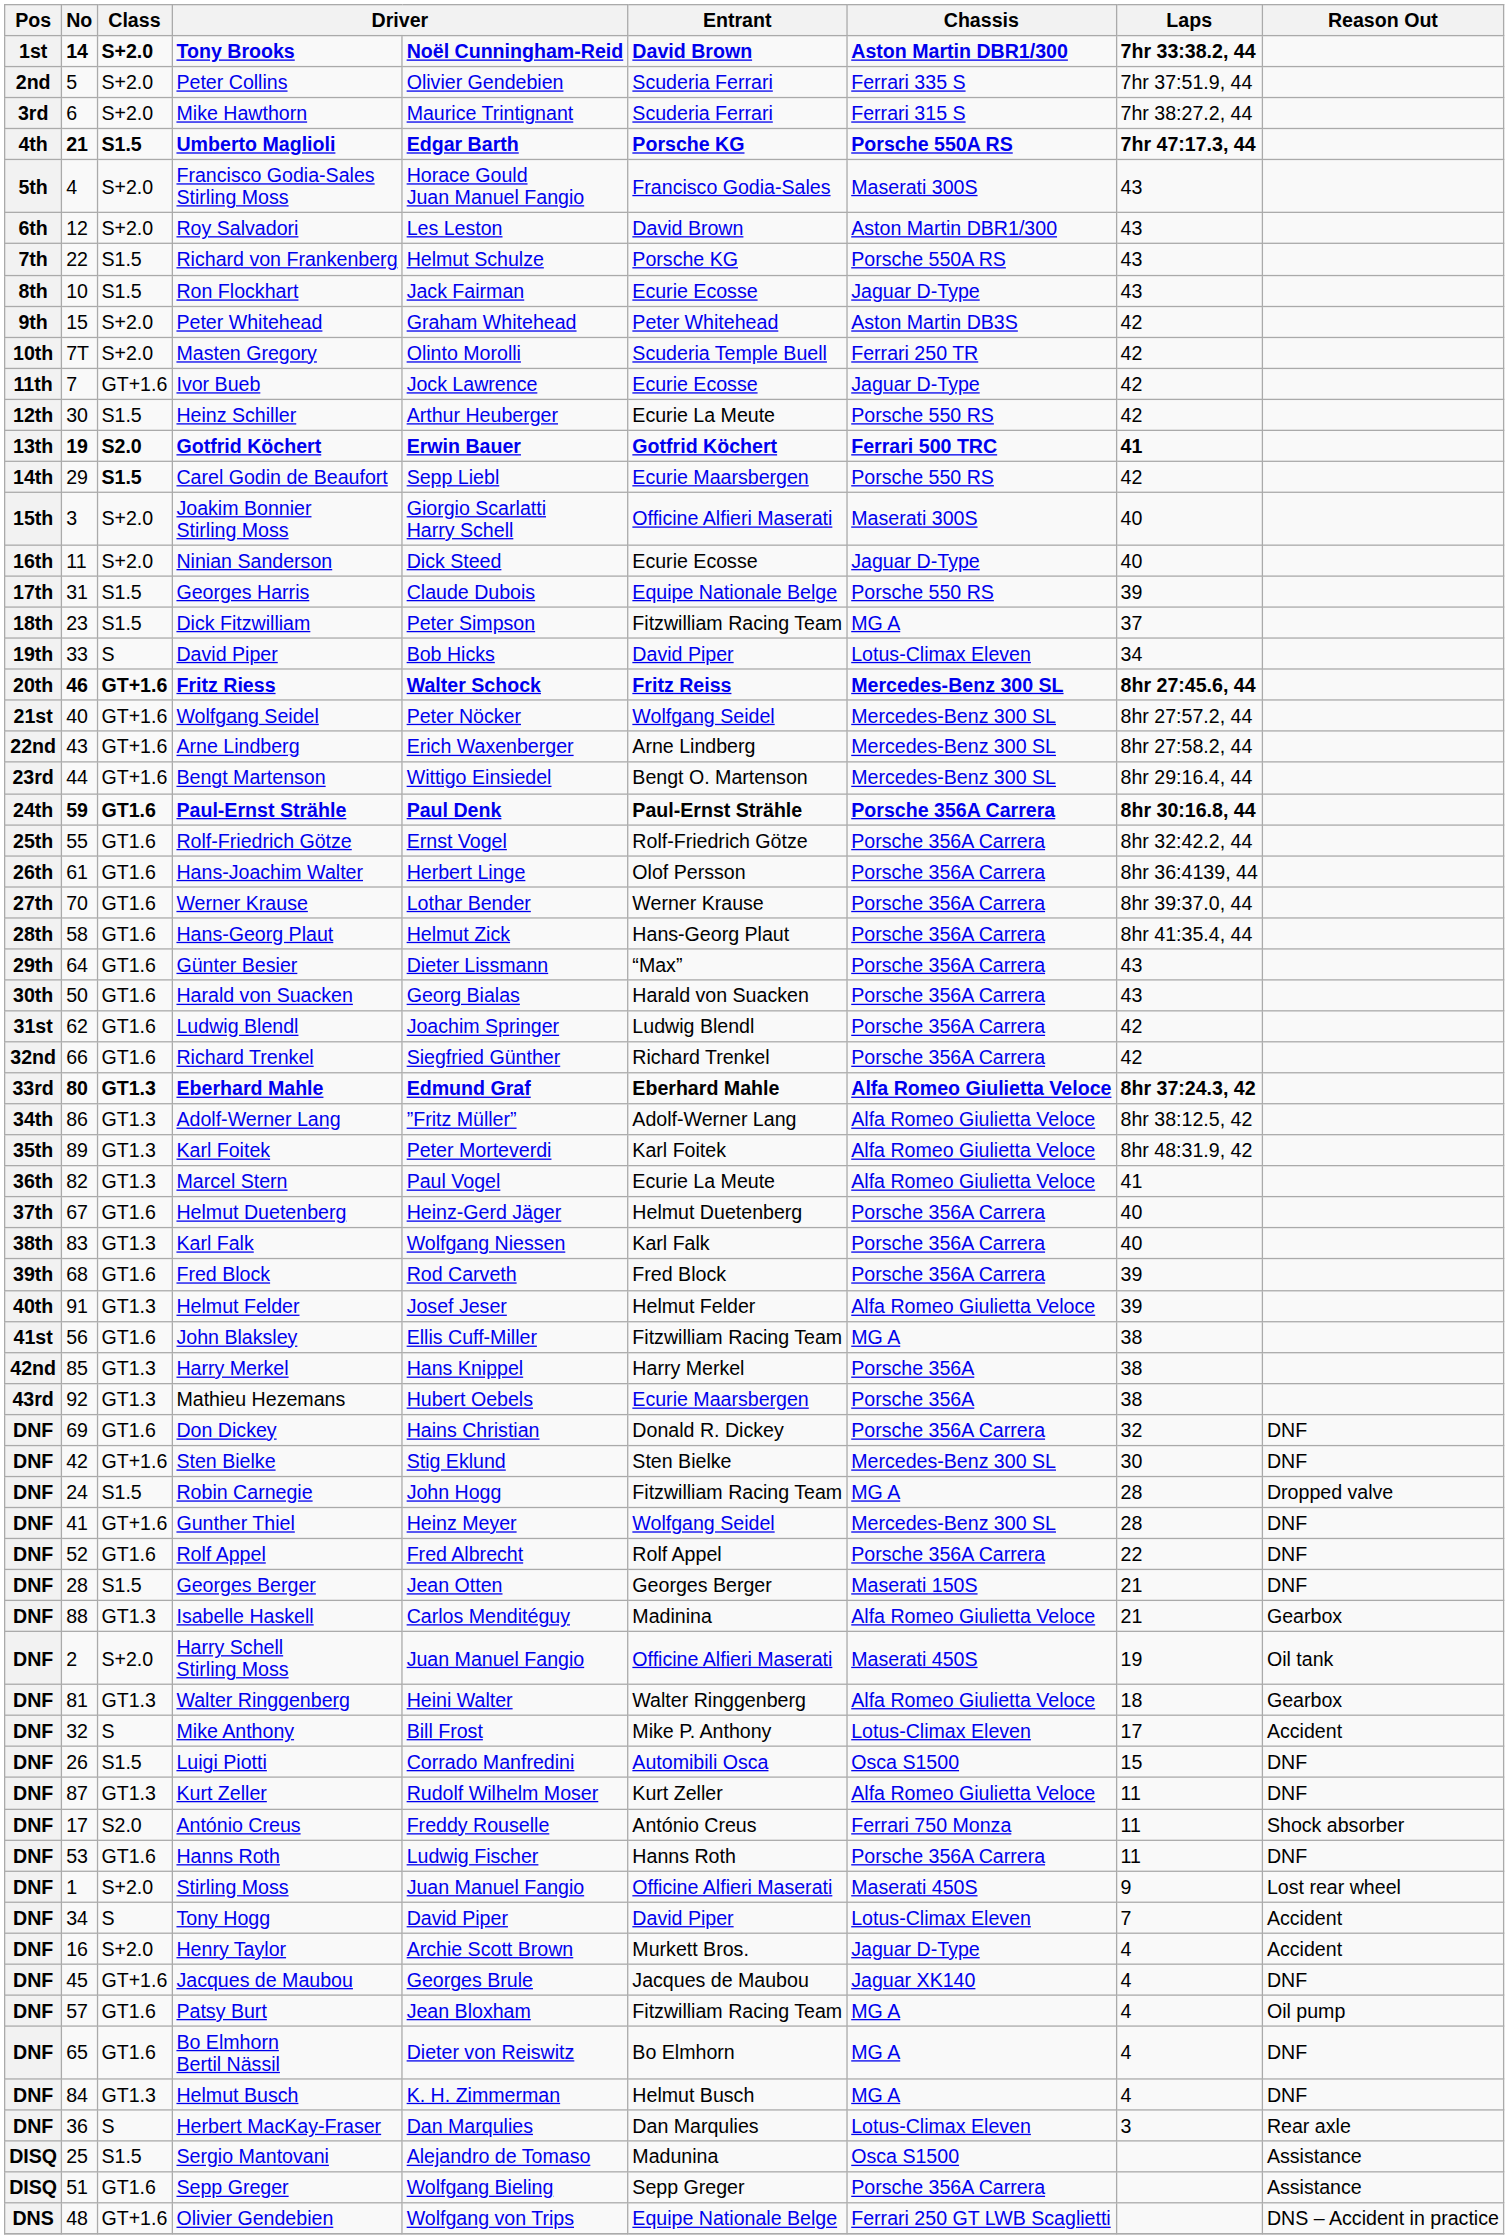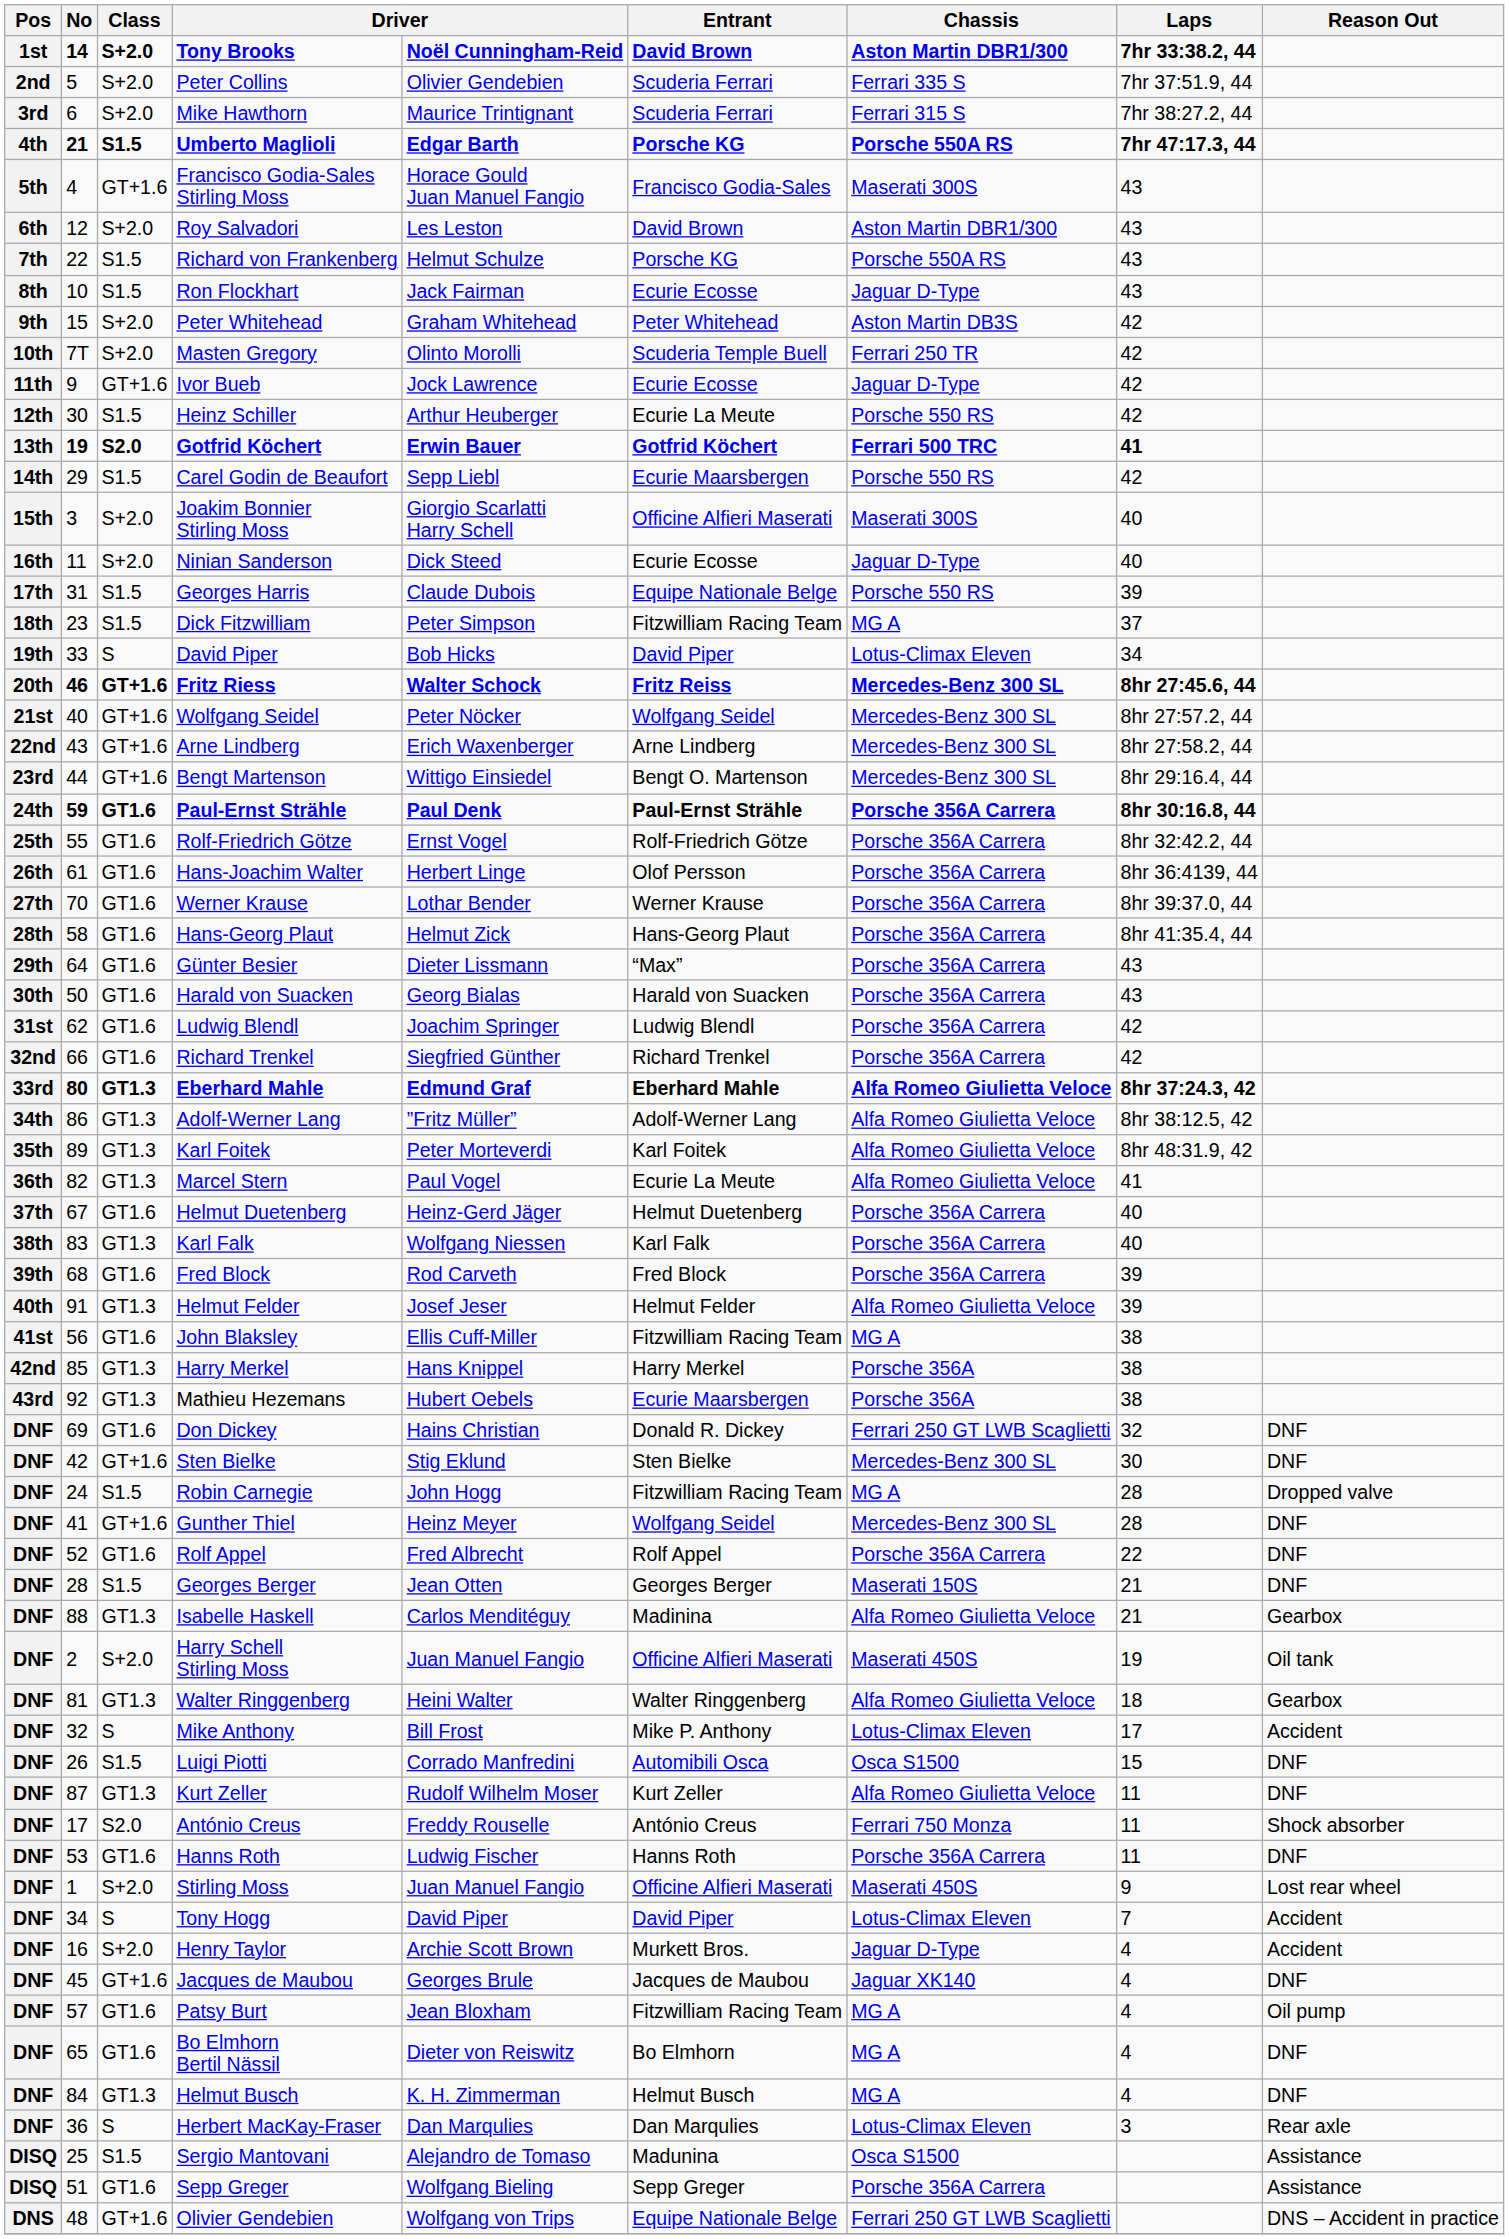Francisco Godia-Sales Stirling Moss | Class: S+2.0 -> GT+1.6
Ivor Bueb | No: 7 -> 9
Carel Godin de Beaufort | Class: bold -> normal
Don Dickey | Chassis: Porsche 356A Carrera -> Ferrari 250 GT LWB Scaglietti
